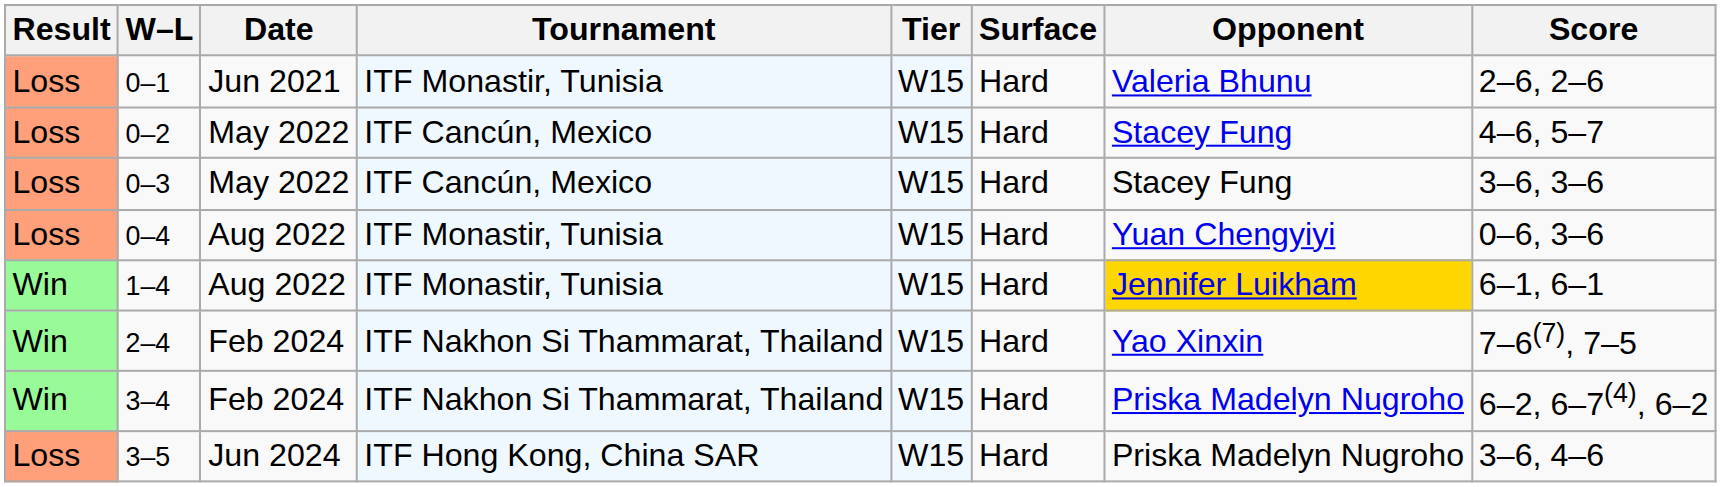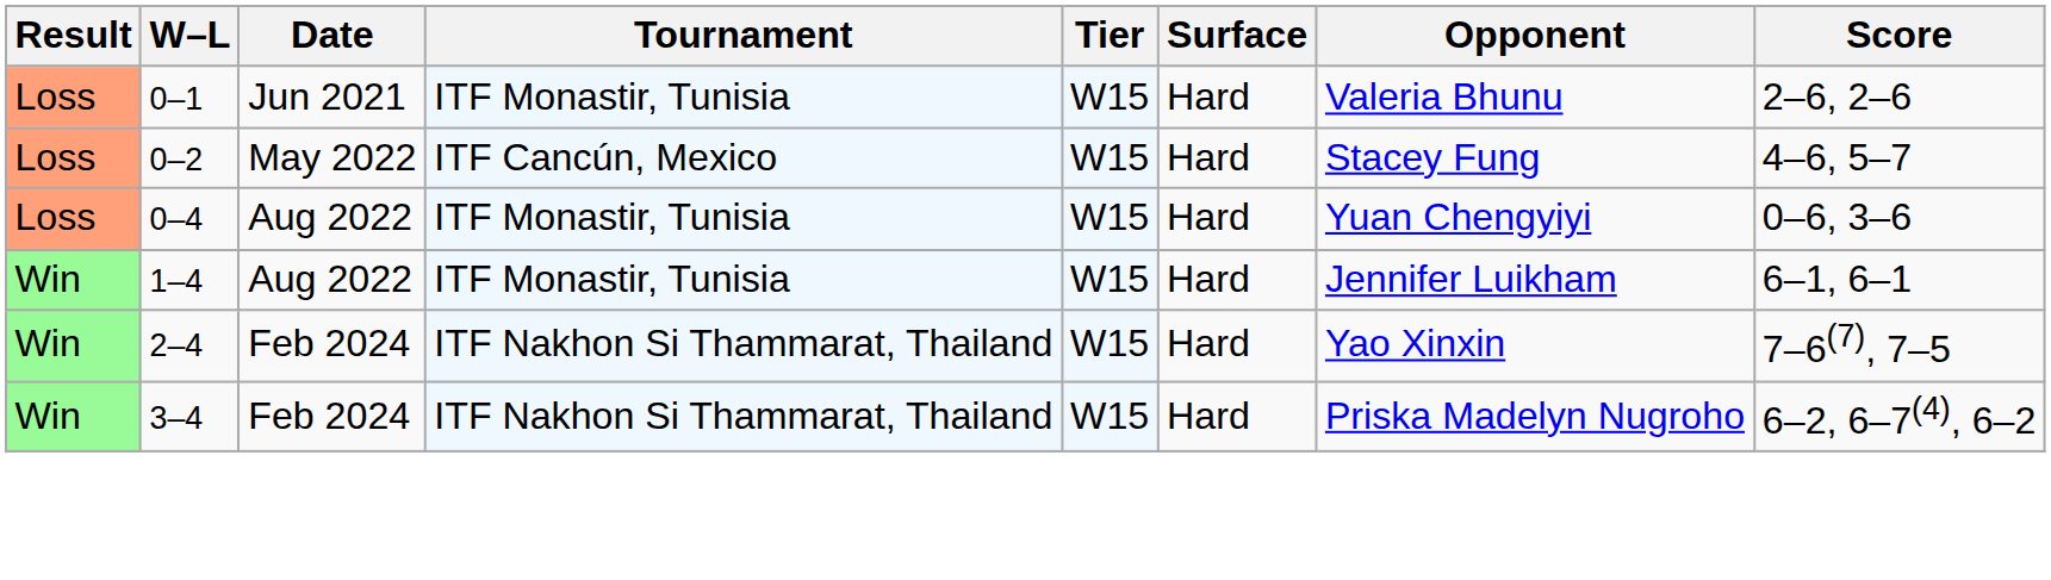- row: Loss | 0–3 | May 2022 | ITF Cancún, Mexico | W15 | Hard | Stacey Fung | 3–6, 3–6
1–4 | Opponent: gold background -> no background
- row: Loss | 3–5 | Jun 2024 | ITF Hong Kong, China SAR | W15 | Hard | Priska Madelyn Nugroho | 3–6, 4–6
